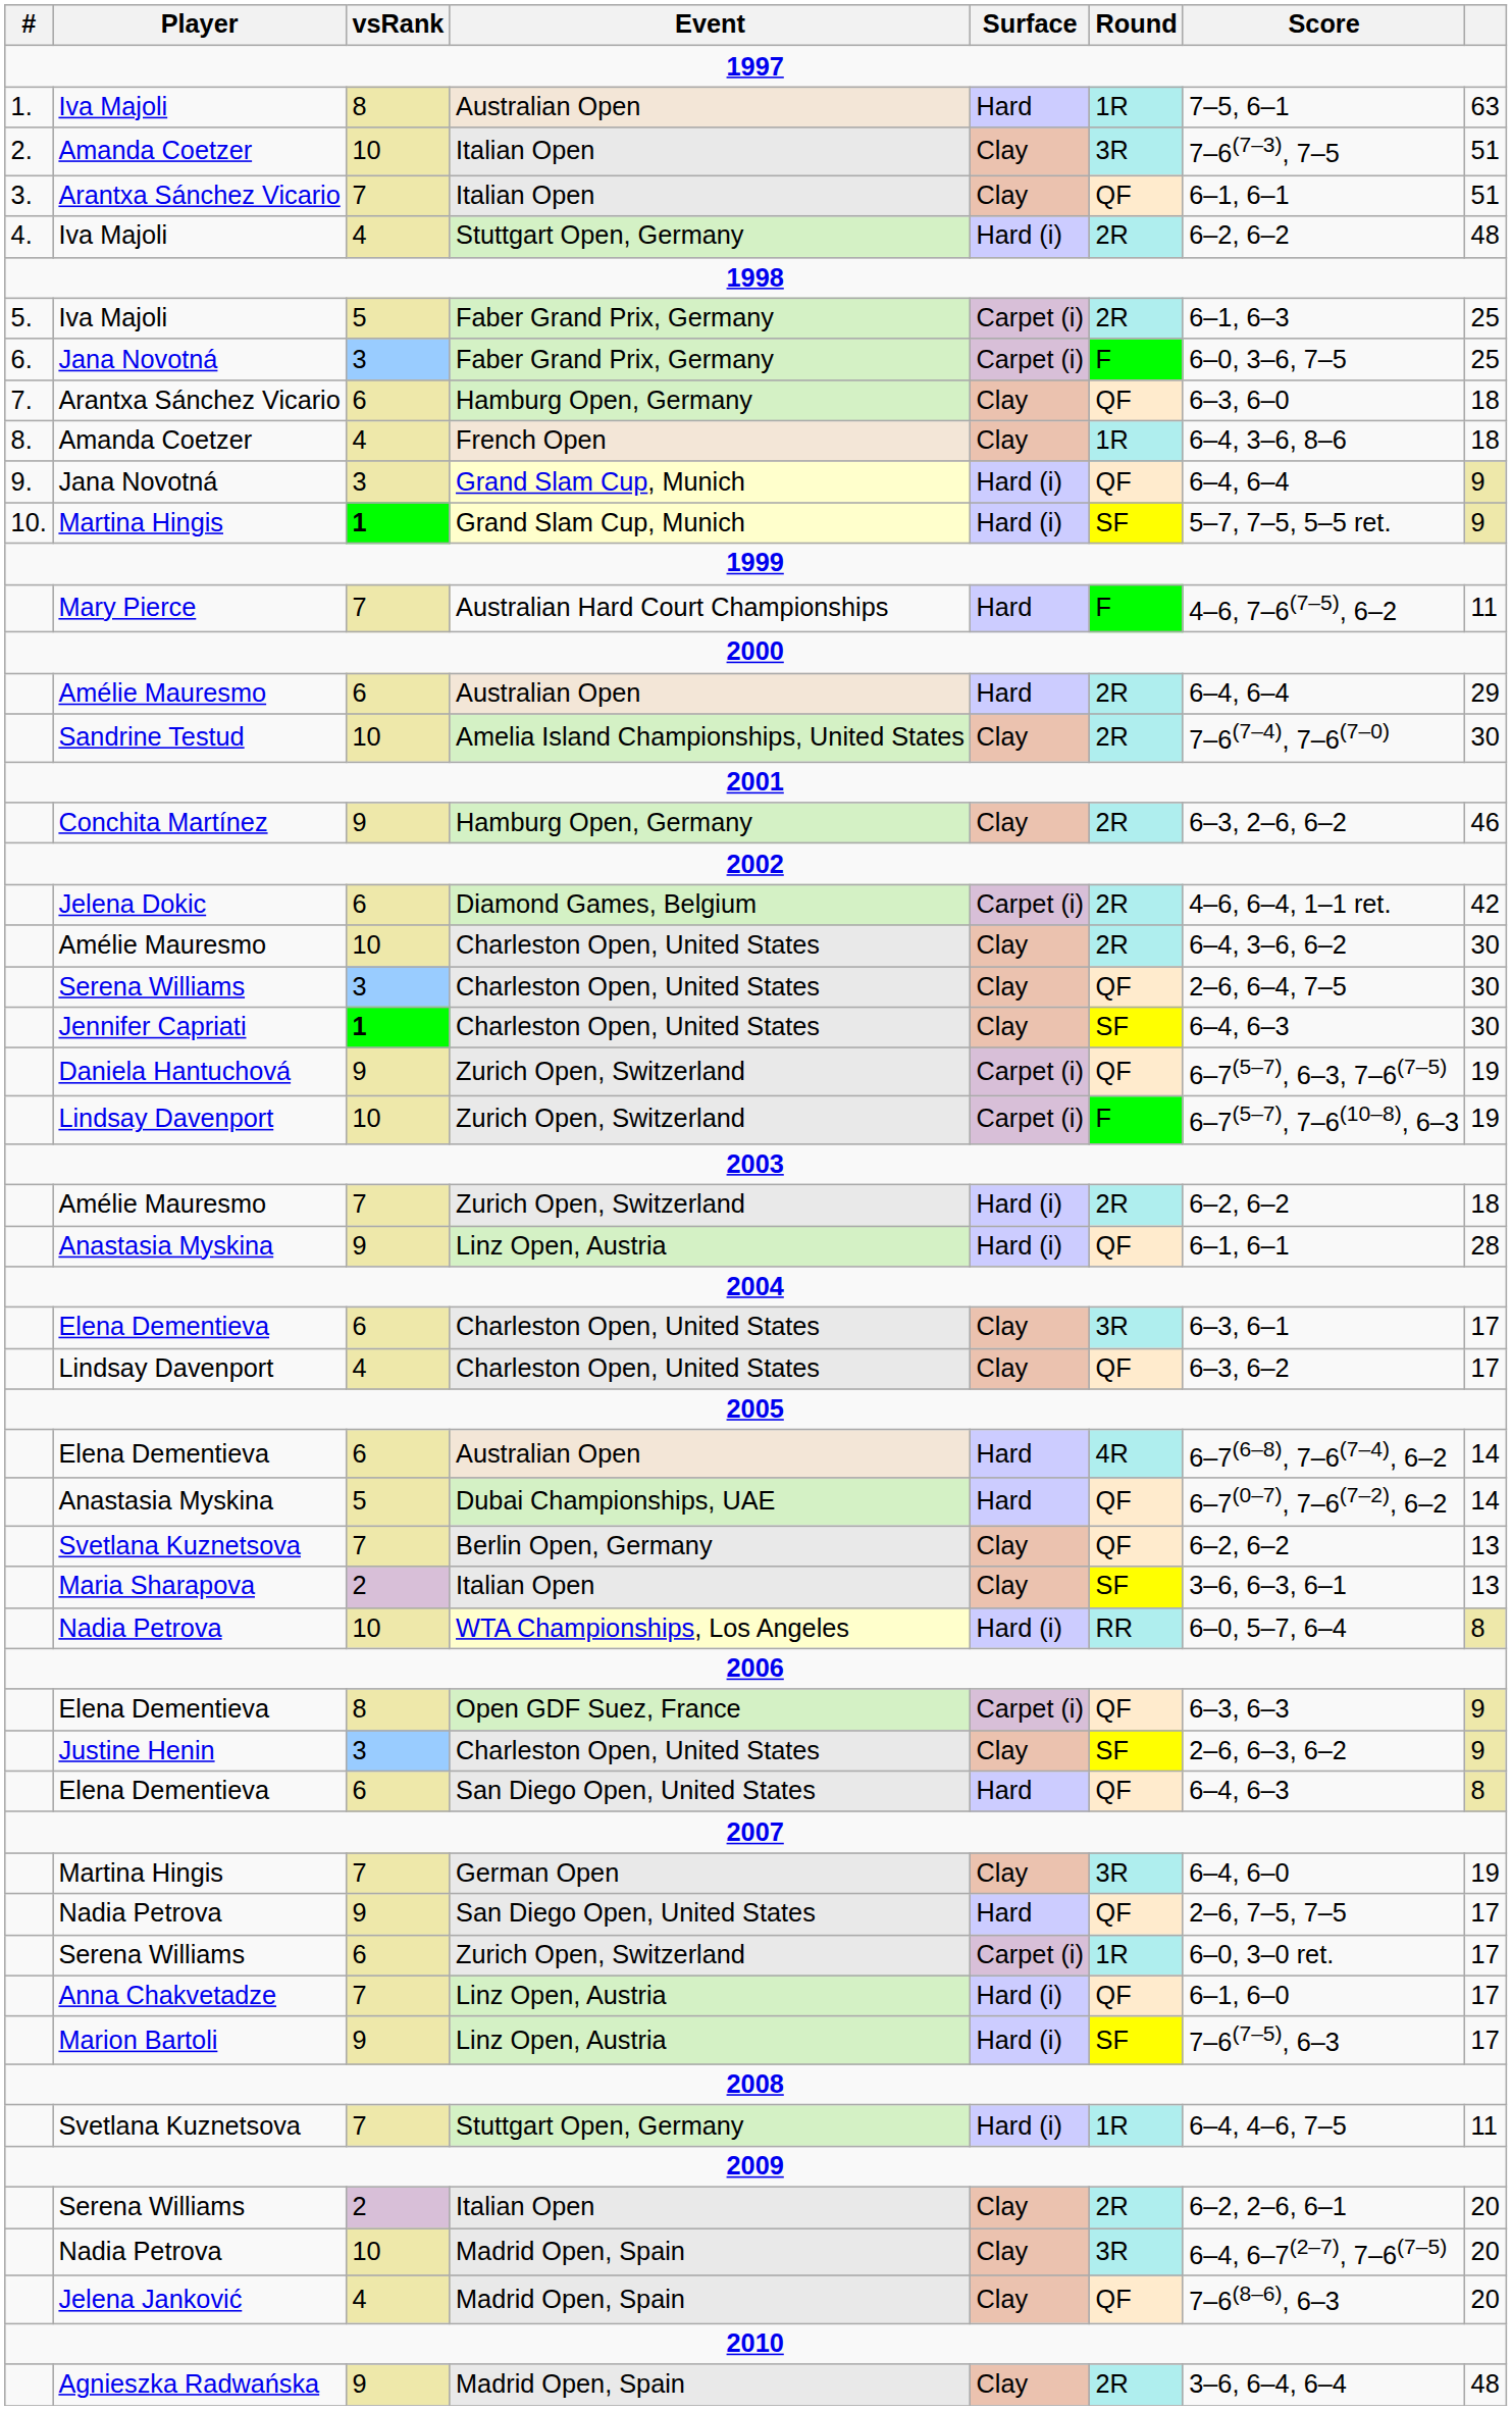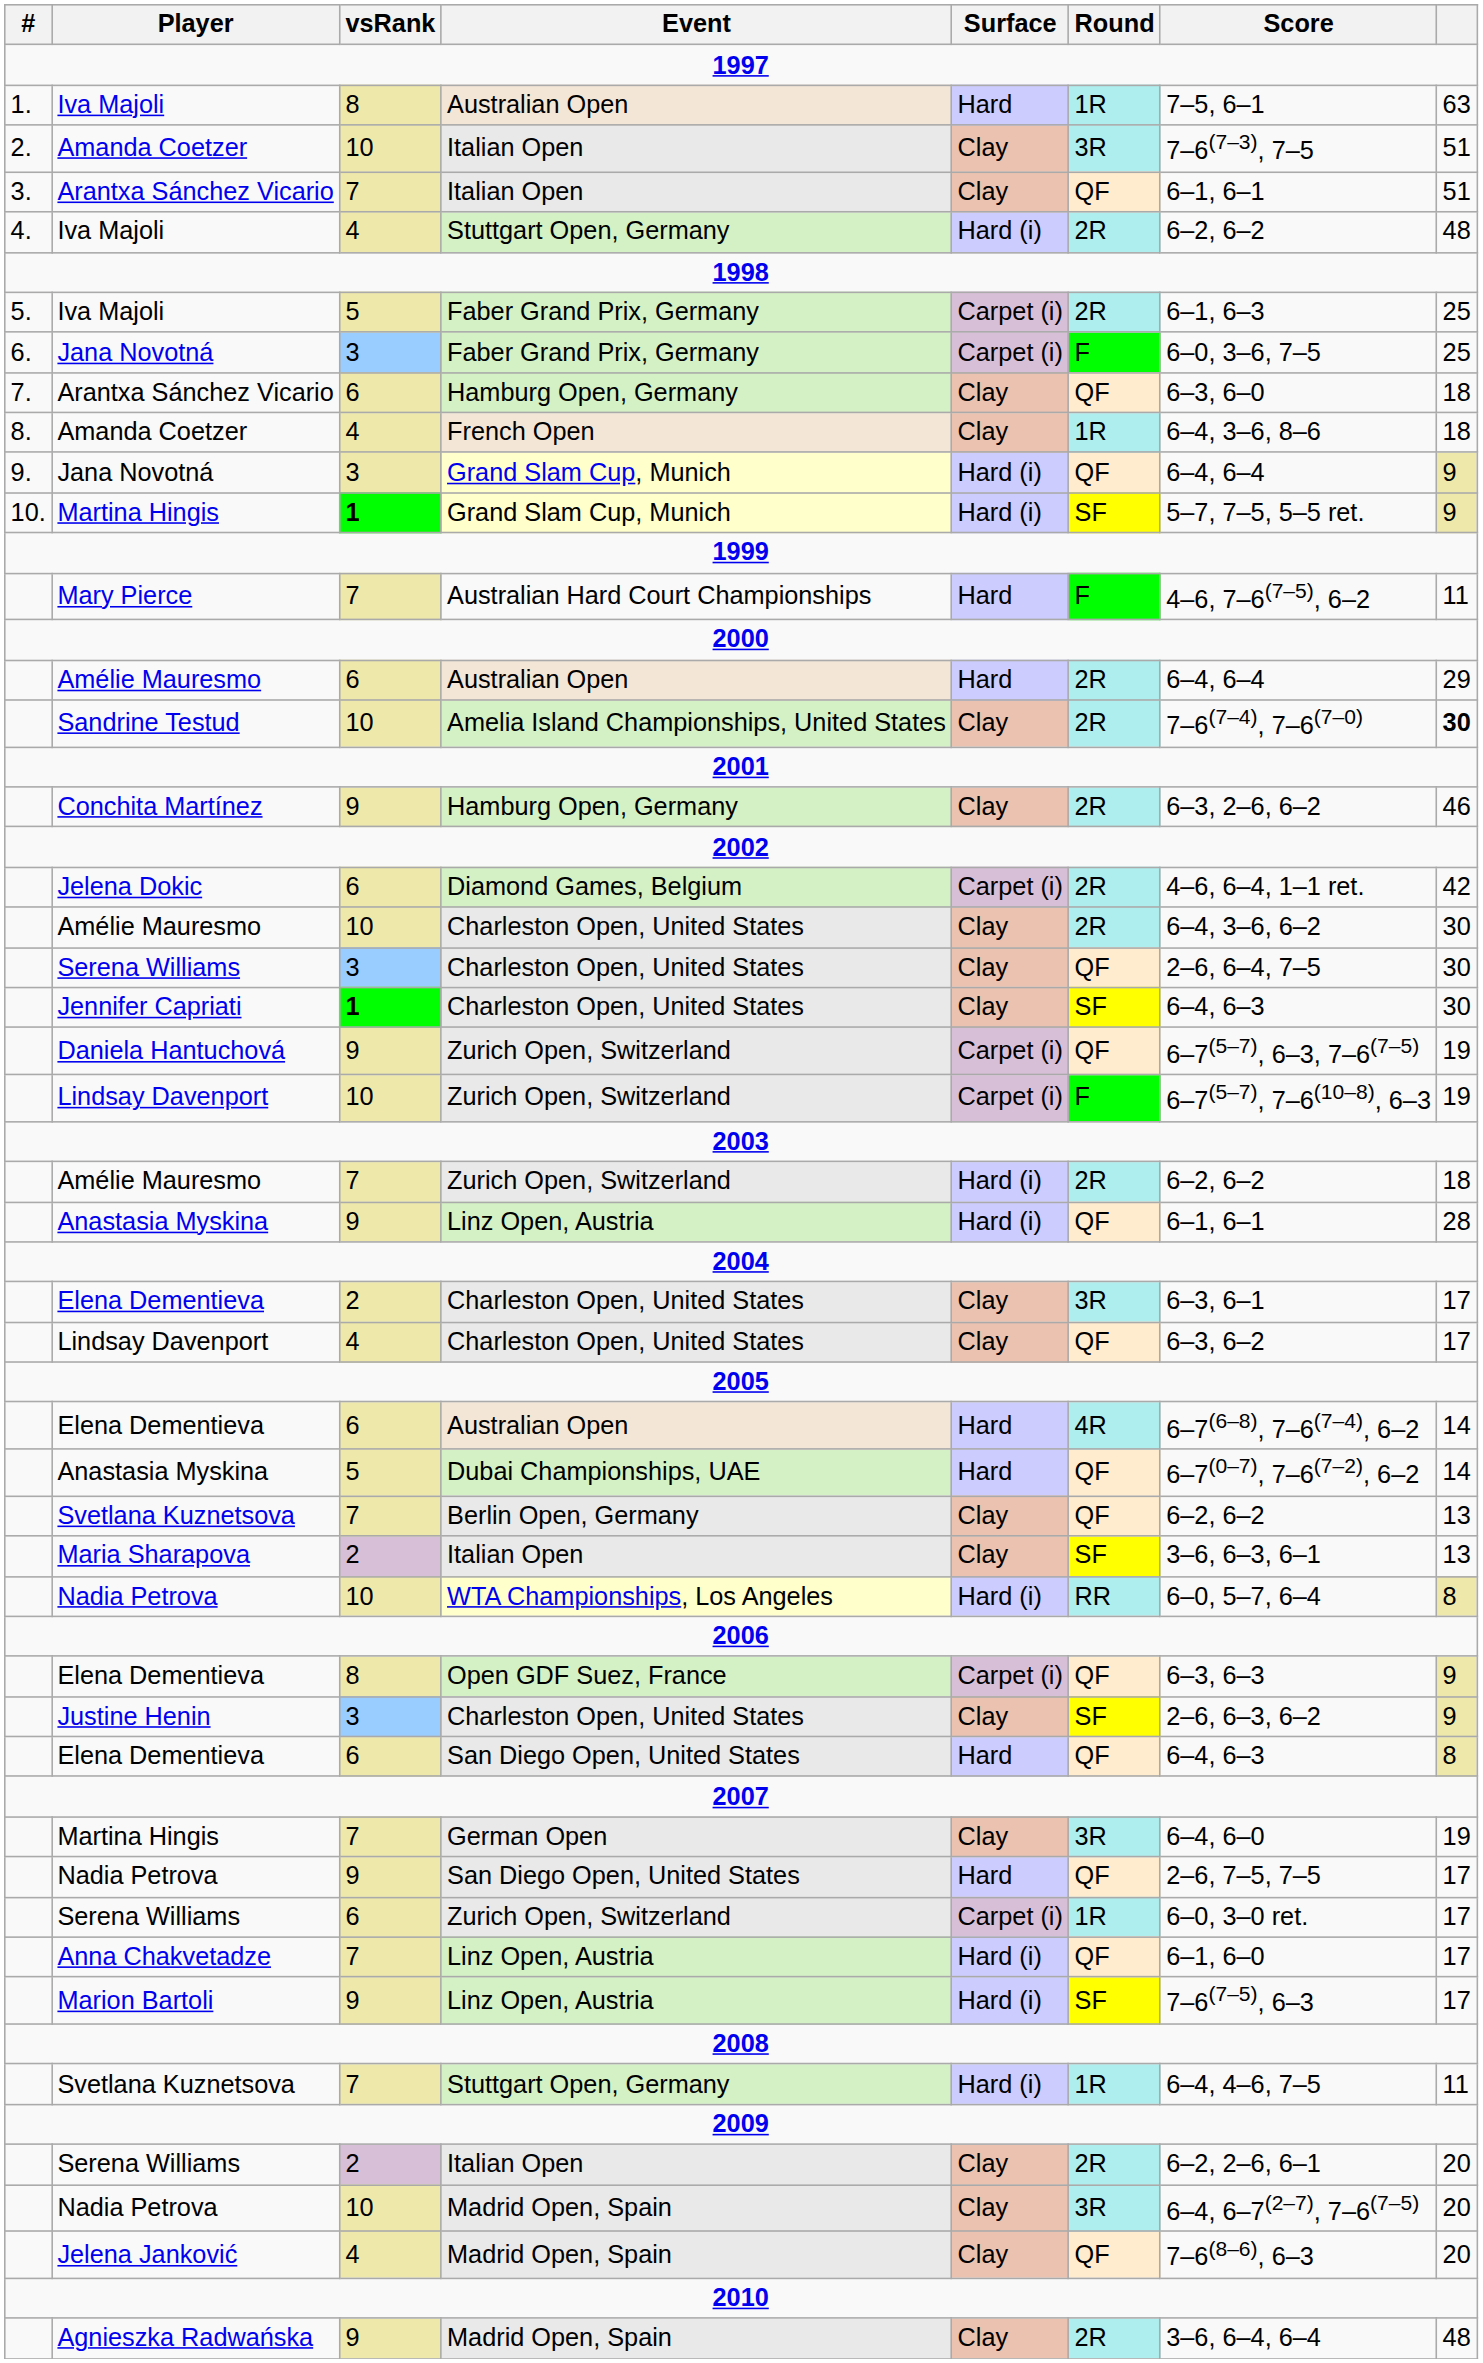Sandrine Testud | column 8: normal -> bold
Elena Dementieva / Charleston Open, United States | vsRank: 6 -> 2
